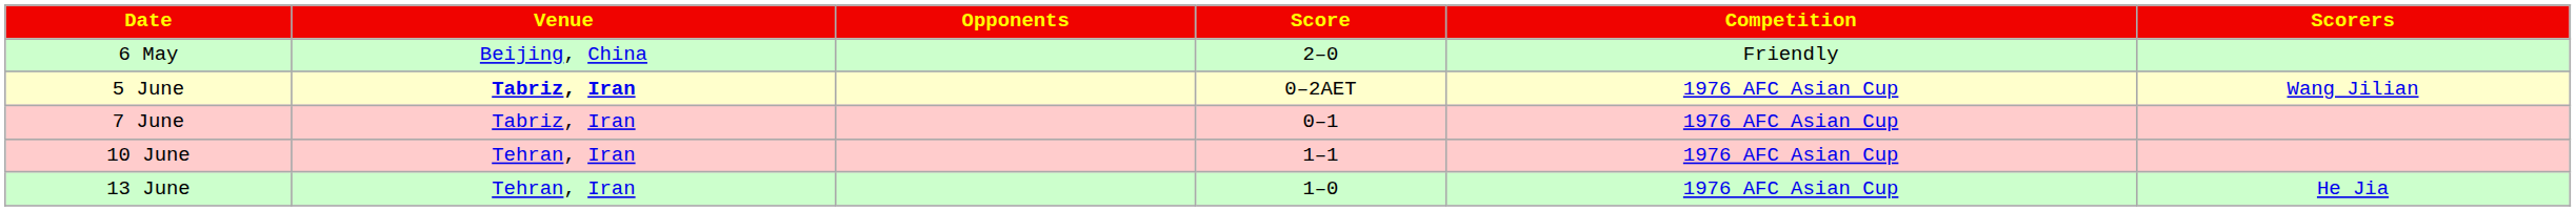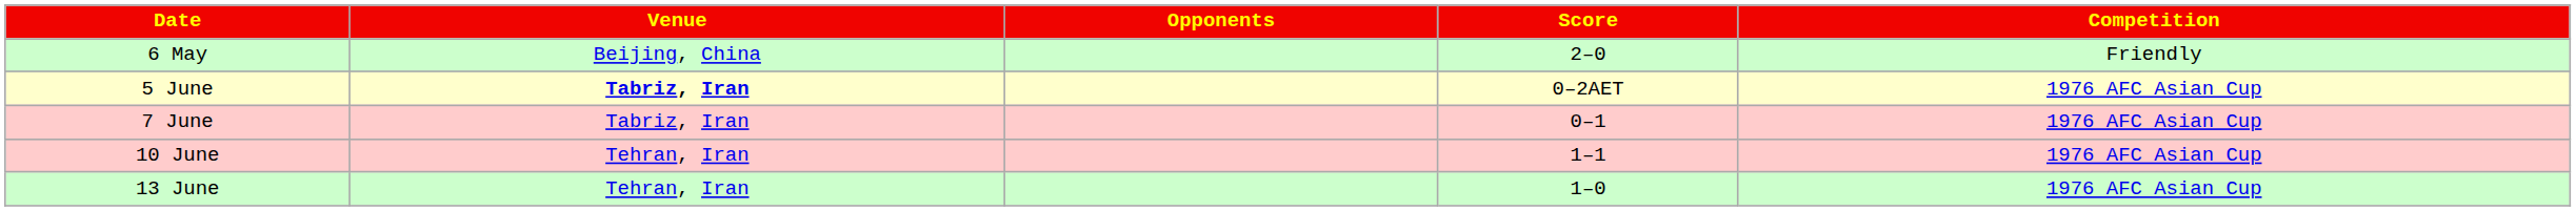- column: Scorers | Wang Jilian | He Jia
